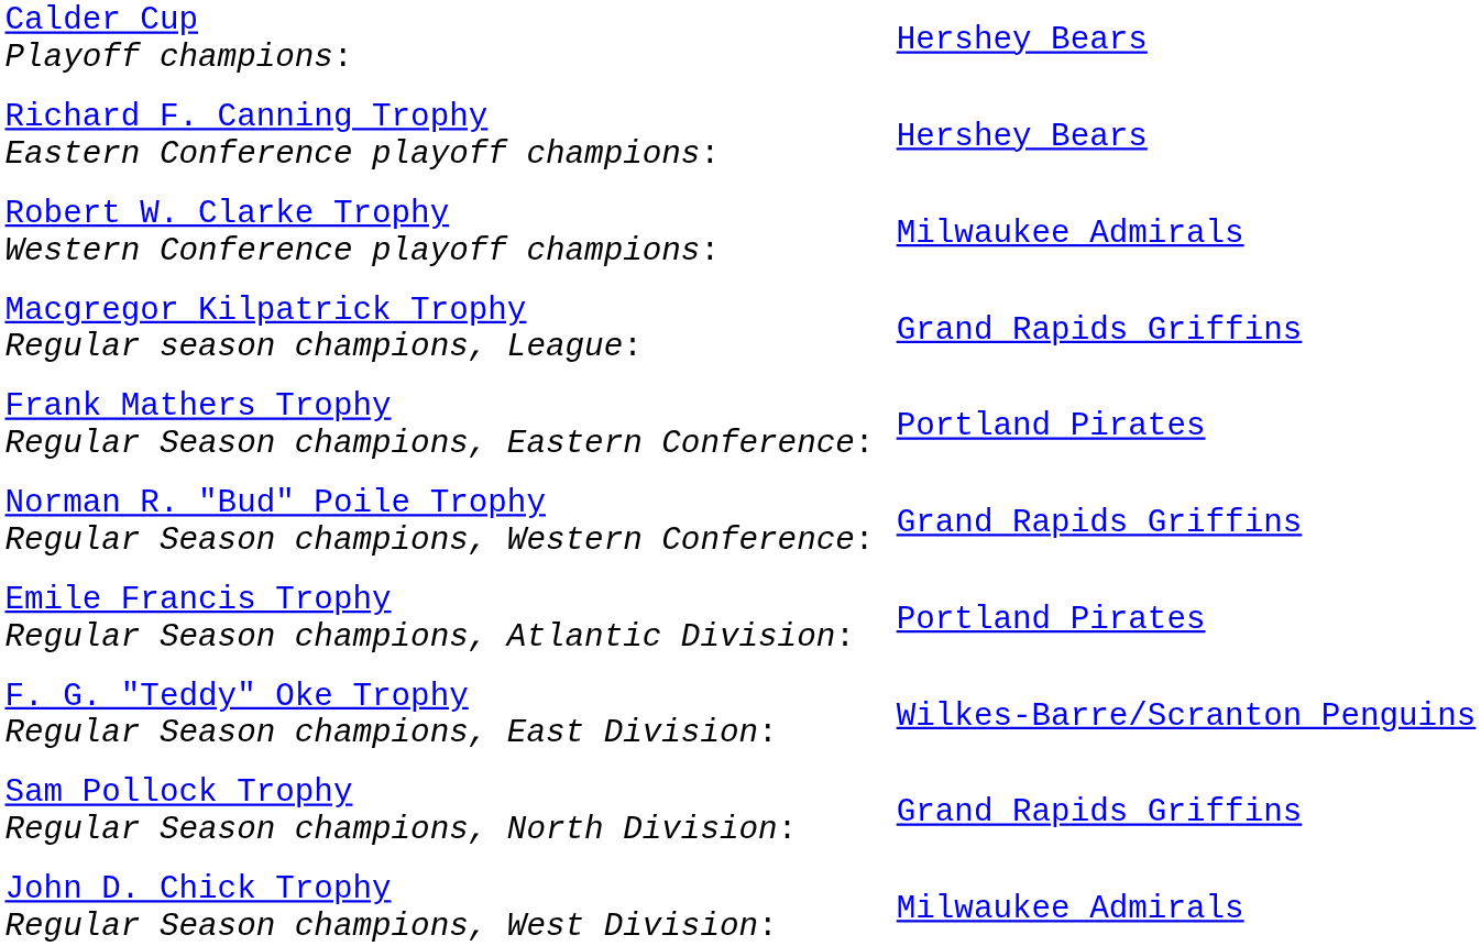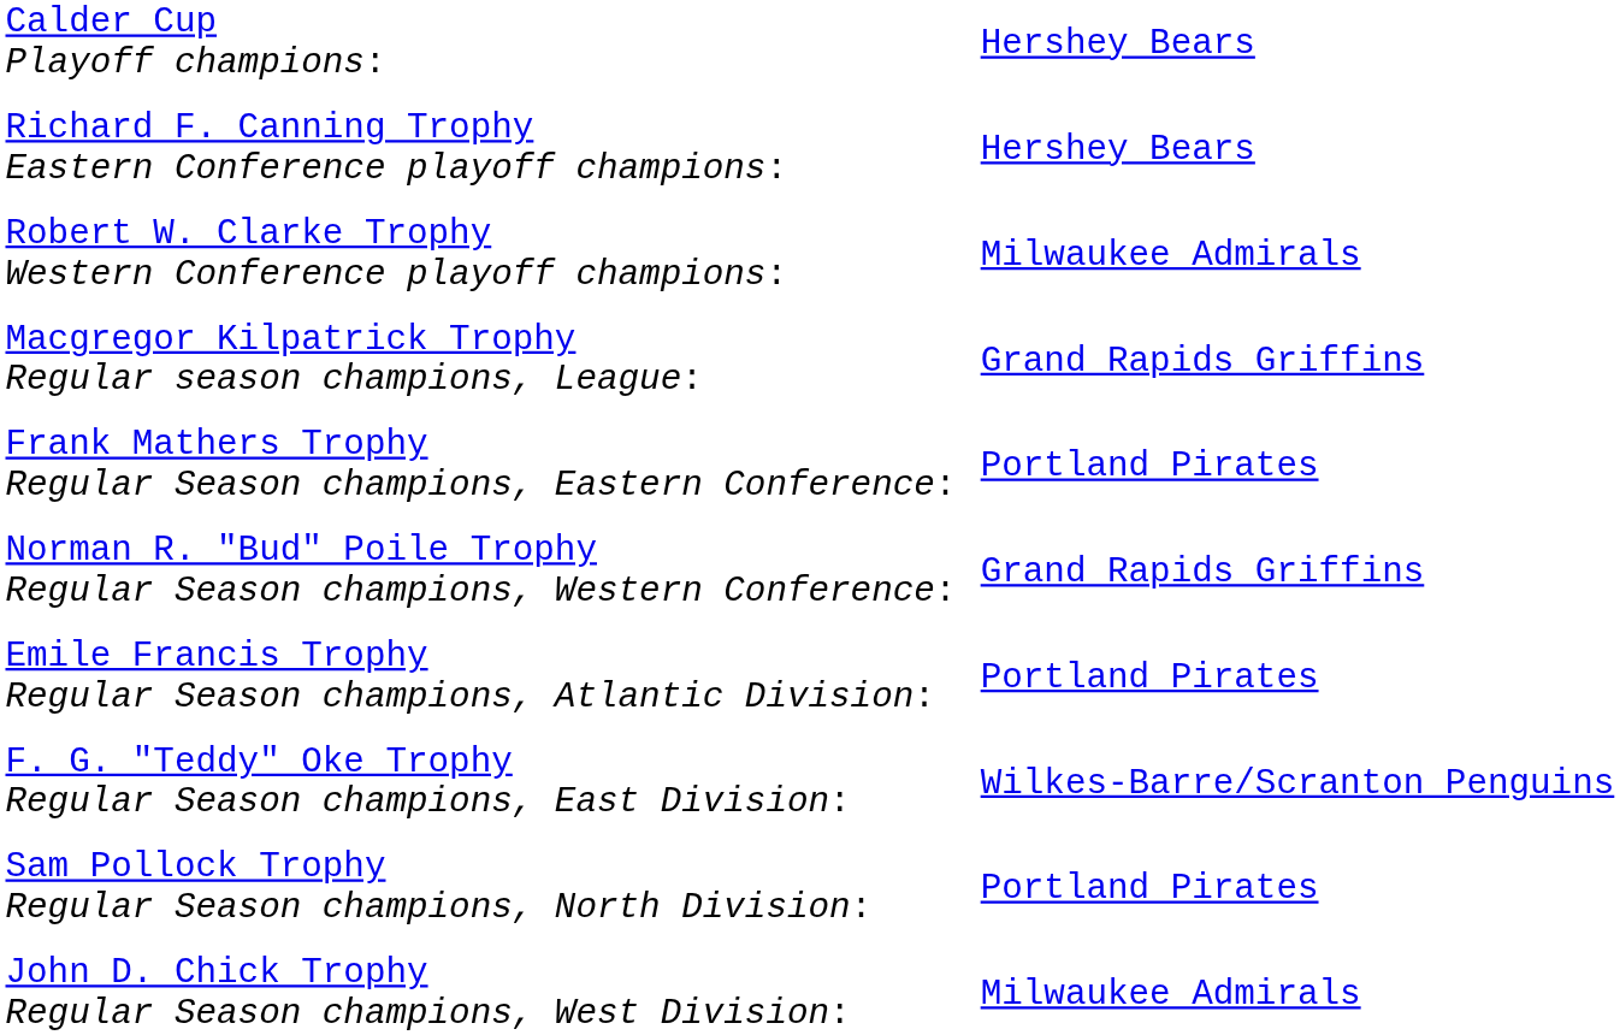Sam Pollock Trophy Regular Season champions, North Division: | column 2: Grand Rapids Griffins -> Portland Pirates
